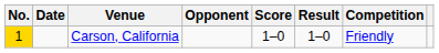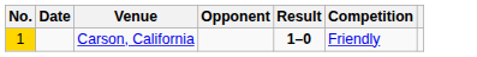- column: Score | 1–0
Carson, California | Result: normal -> bold
